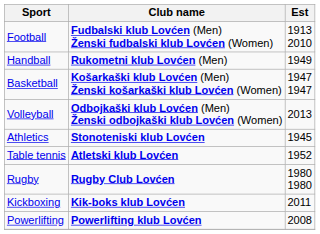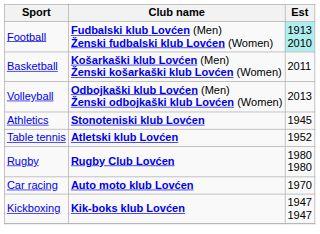Football | Est: no background -> paleturquoise background
- row: Handball | Rukometni klub Lovćen (Men) | 1949
Basketball | Est: 1947 1947 -> 2011
+ row: Car racing | Auto moto klub Lovćen | 1970
Kickboxing | Est: 2011 -> 1947 1947
- row: Powerlifting | Powerlifting klub Lovćen | 2008
